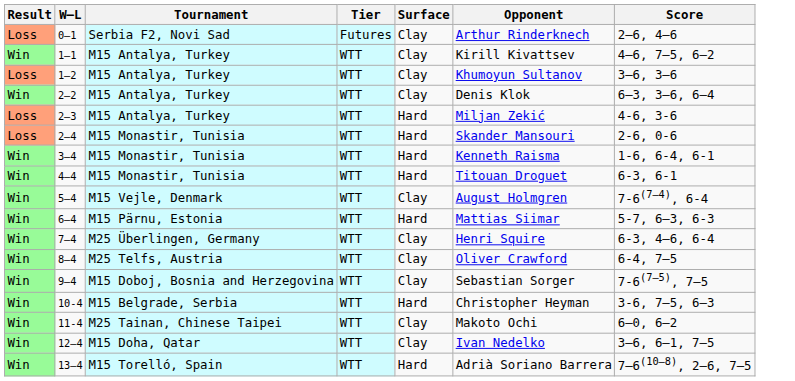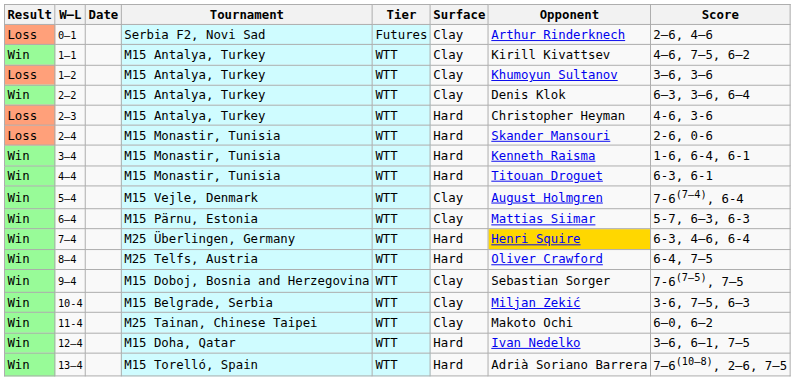+ column: Date
2–3 | Opponent: Miljan Zekić -> Christopher Heyman
6–4 | Surface: Hard -> Clay
7–4 | Surface: Clay -> Hard
7–4 | Opponent: no background -> gold background
8–4 | Surface: Clay -> Hard
10-4 | Surface: Hard -> Clay
10-4 | Opponent: Christopher Heyman -> Miljan Zekić
12–4 | Surface: Clay -> Hard
